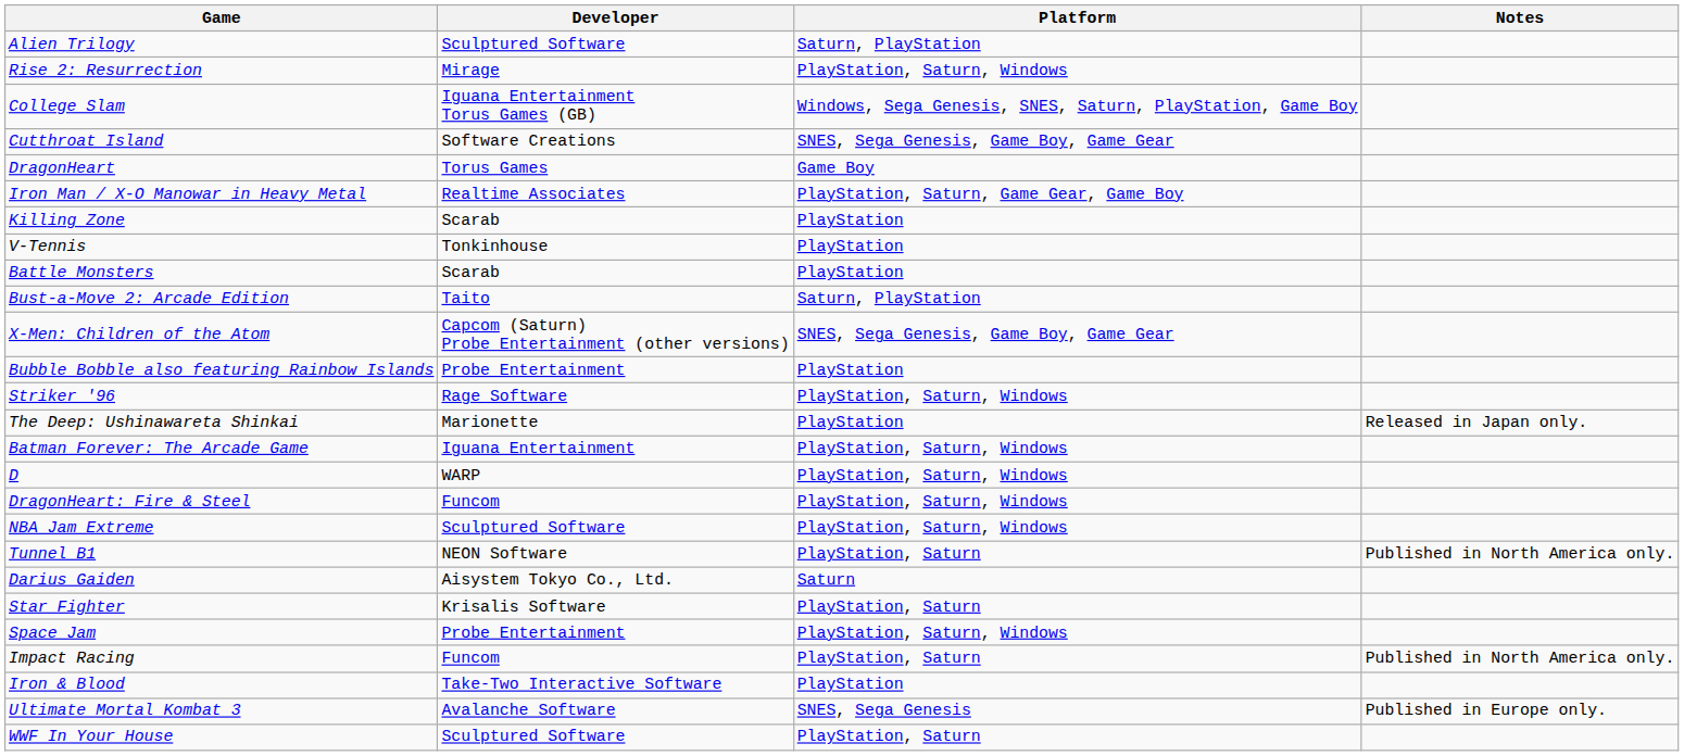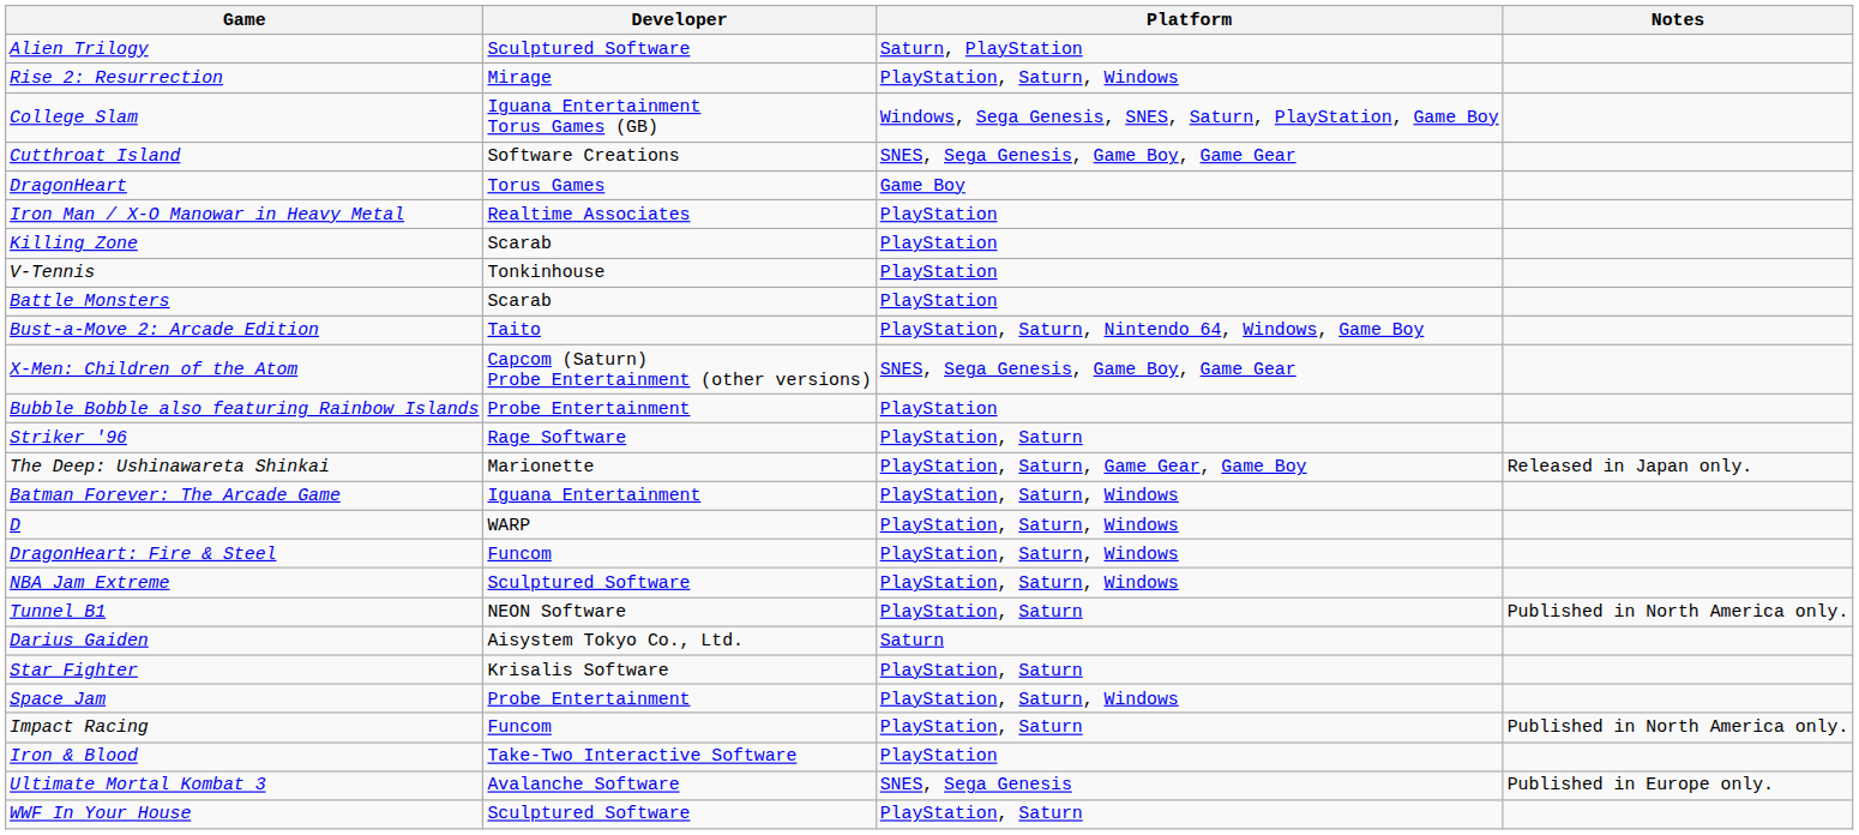Iron Man / X-O Manowar in Heavy Metal | Platform: PlayStation, Saturn, Game Gear, Game Boy -> PlayStation
Bust-a-Move 2: Arcade Edition | Platform: Saturn, PlayStation -> PlayStation, Saturn, Nintendo 64, Windows, Game Boy
Striker '96 | Platform: PlayStation, Saturn, Windows -> PlayStation, Saturn
The Deep: Ushinawareta Shinkai | Platform: PlayStation -> PlayStation, Saturn, Game Gear, Game Boy
